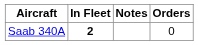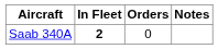columns swapped: Orders <-> Notes
